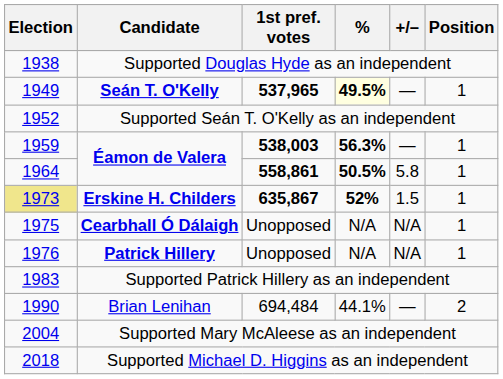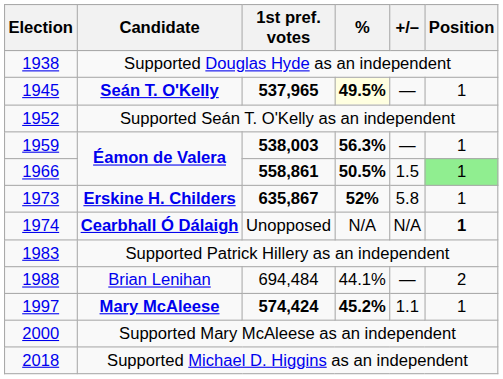Seán T. O'Kelly | Election: 1949 -> 1945
Éamon de Valera / 558,861 | Election: 1964 -> 1966
Éamon de Valera / 558,861 | +/–: 5.8 -> 1.5
Éamon de Valera / 558,861 | Position: no background -> lightgreen background
Erskine H. Childers | Election: khaki background -> no background
Erskine H. Childers | +/–: 1.5 -> 5.8
Cearbhall Ó Dálaigh | Election: 1975 -> 1974
Cearbhall Ó Dálaigh | Position: normal -> bold
- row: 1976 | Patrick Hillery | Unopposed | N/A | N/A | 1
Brian Lenihan | Election: 1990 -> 1988
+ row: 1997 | Mary McAleese | 574,424 | 45.2% | 1.1 | 1
Supported Mary McAleese as an independent | Election: 2004 -> 2000
